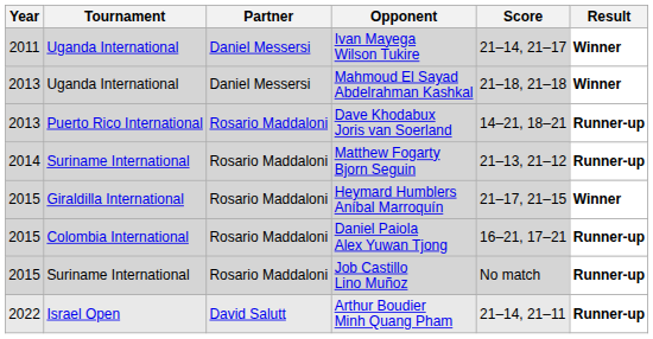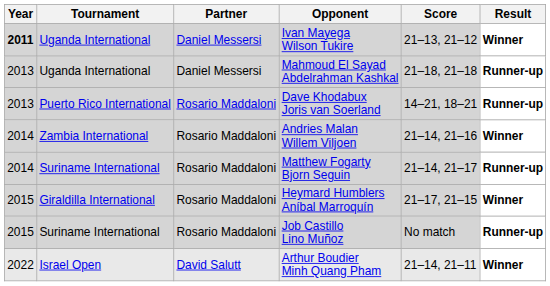Ivan Mayega Wilson Tukire | Year: normal -> bold
Ivan Mayega Wilson Tukire | Score: 21–14, 21–17 -> 21–13, 21–12
Mahmoud El Sayad Abdelrahman Kashkal | Result: Winner -> Runner-up
+ row: 2014 | Zambia International | Rosario Maddaloni | Andries Malan Willem Viljoen | 21–14, 21–16 | Winner
Matthew Fogarty Bjorn Seguin | Score: 21–13, 21–12 -> 21–14, 21–17
- row: 2015 | Colombia International | Rosario Maddaloni | Daniel Paiola Alex Yuwan Tjong | 16–21, 17–21 | Runner-up
Arthur Boudier Minh Quang Pham | Result: Runner-up -> Winner
